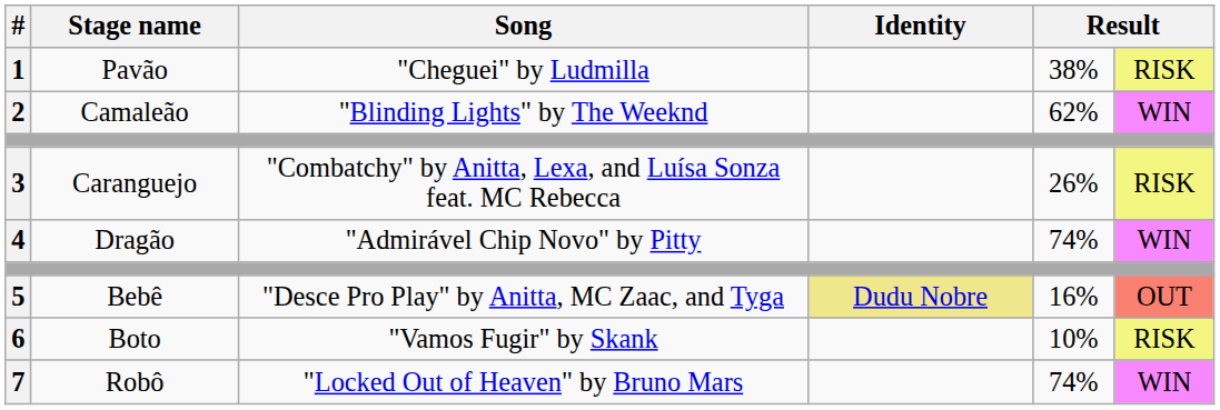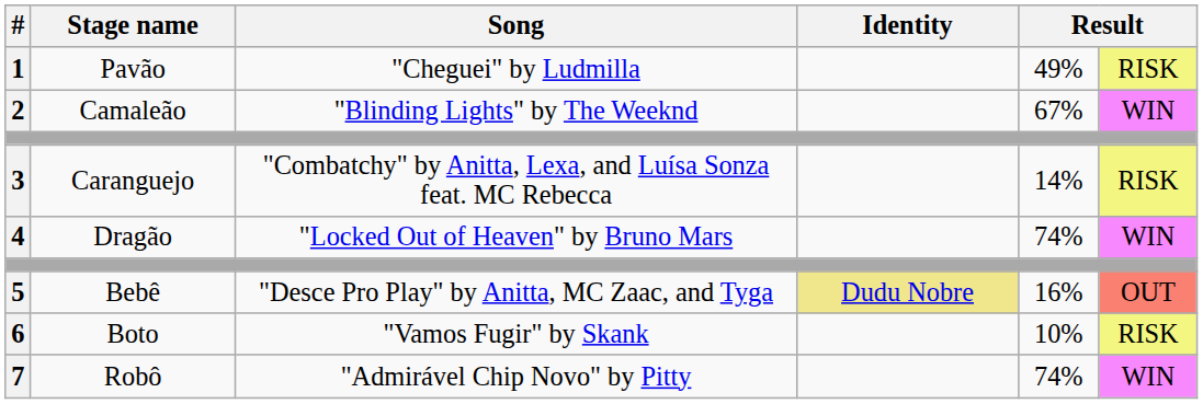1 | column 5: 38% -> 49%
2 | column 5: 62% -> 67%
3 | column 5: 26% -> 14%
4 | Song: "Admirável Chip Novo" by Pitty -> "Locked Out of Heaven" by Bruno Mars
7 | Song: "Locked Out of Heaven" by Bruno Mars -> "Admirável Chip Novo" by Pitty
